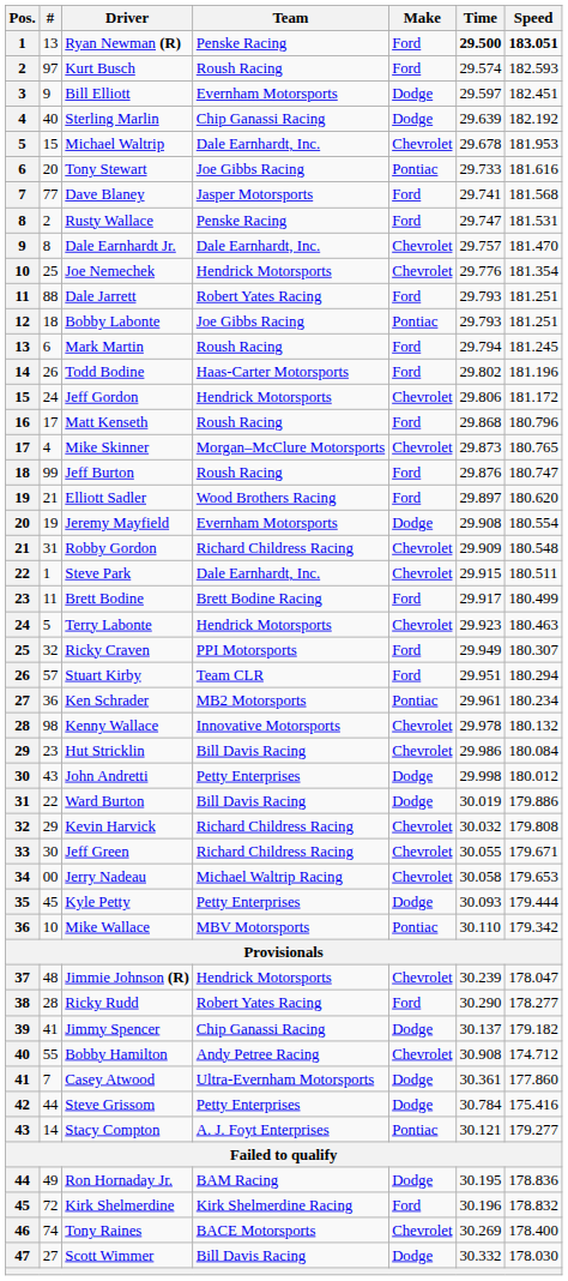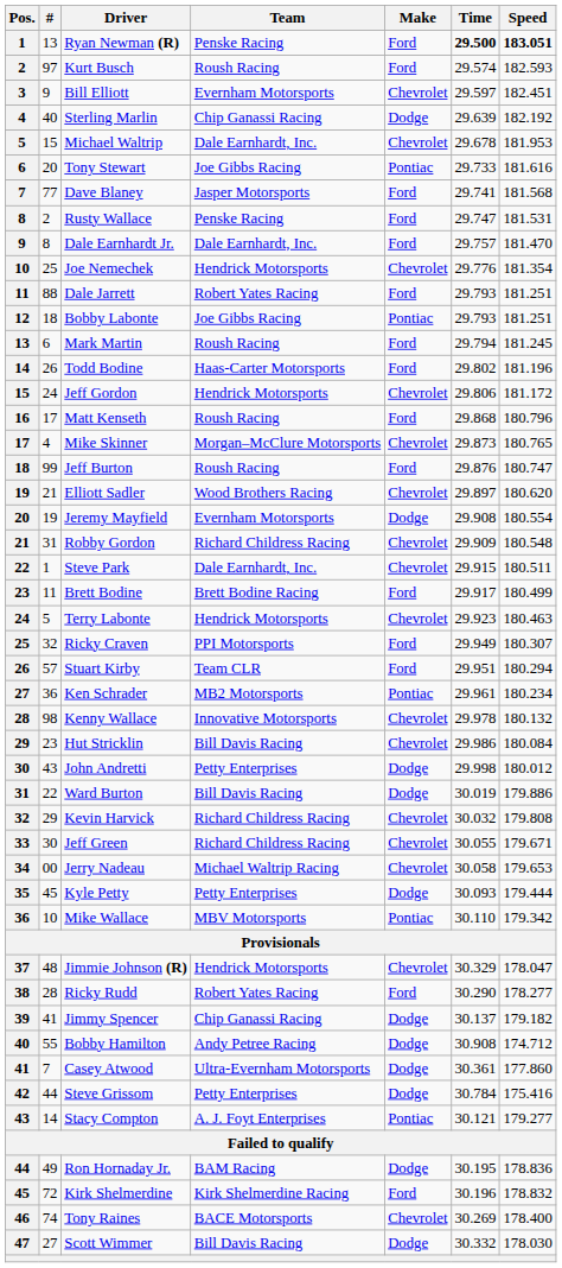Bill Elliott | Make: Dodge -> Chevrolet
Dale Earnhardt Jr. | Make: Chevrolet -> Ford
Elliott Sadler | Make: Ford -> Chevrolet
Jimmie Johnson (R) | Time: 30.239 -> 30.329
Bobby Hamilton | Make: Chevrolet -> Dodge
